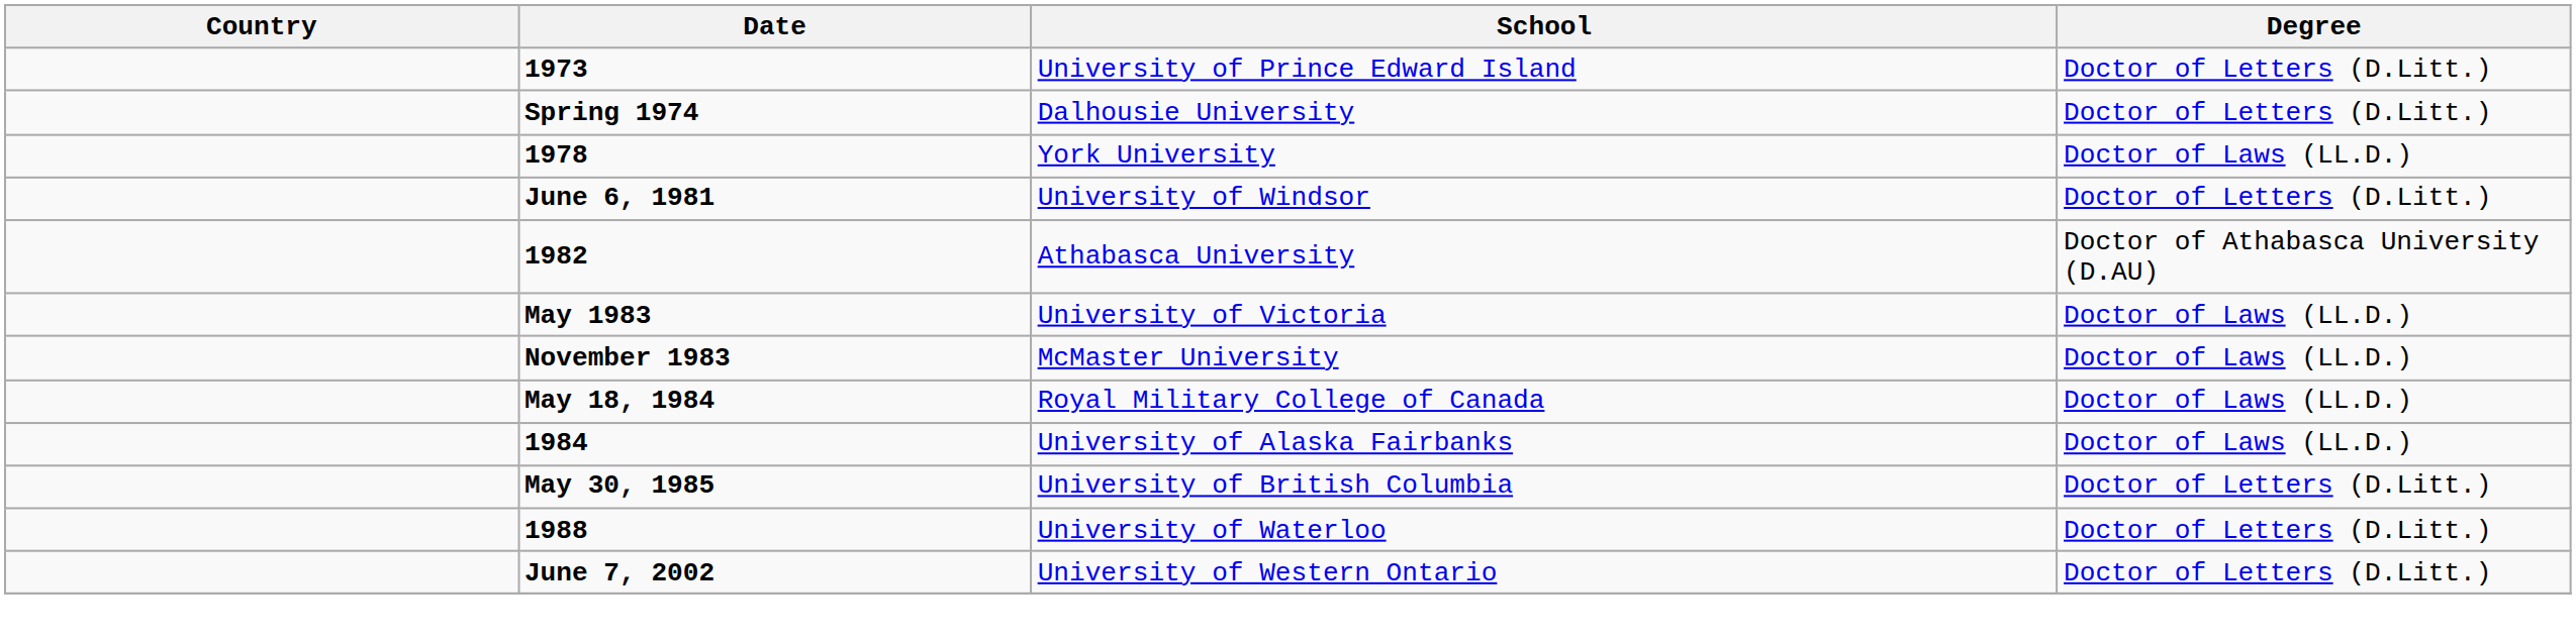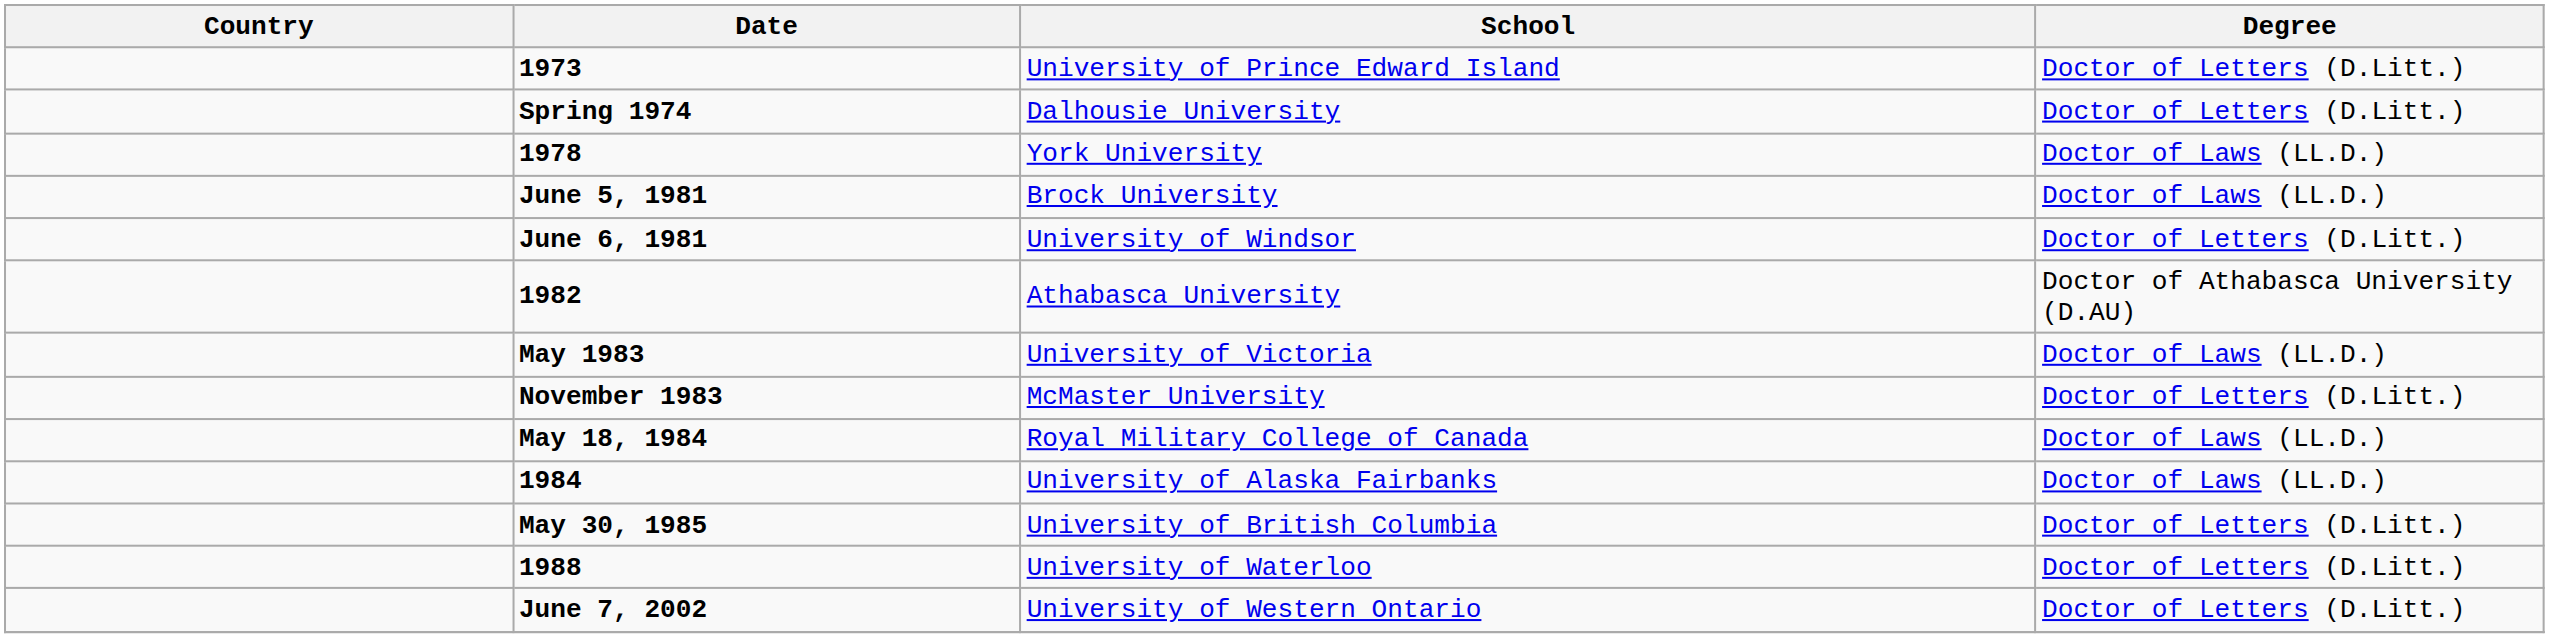+ row: June 5, 1981 | Brock University | Doctor of Laws (LL.D.)
November 1983 | Degree: Doctor of Laws (LL.D.) -> Doctor of Letters (D.Litt.)
